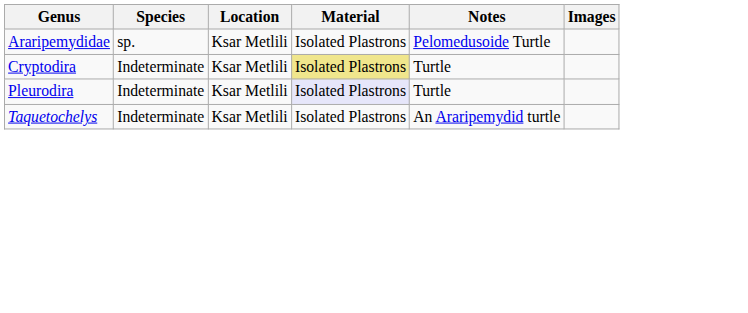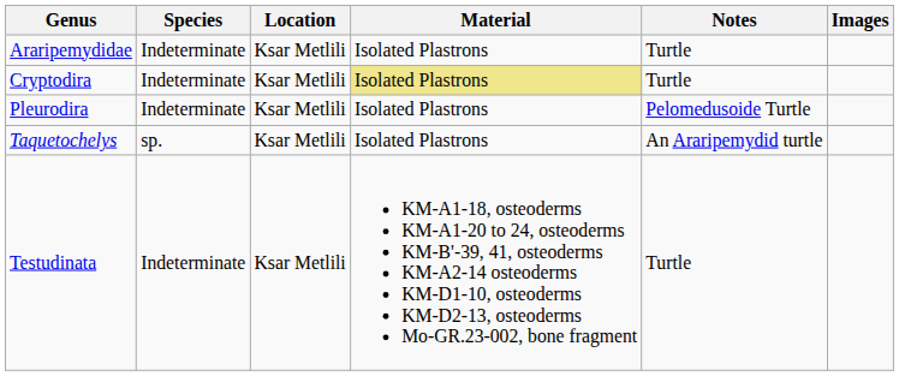Araripemydidae | Species: sp. -> Indeterminate
Araripemydidae | Notes: Pelomedusoide Turtle -> Turtle
Pleurodira | Material: lavender background -> no background
Pleurodira | Notes: Turtle -> Pelomedusoide Turtle
Taquetochelys | Species: Indeterminate -> sp.
+ row: Testudinata | Indeterminate | Ksar Metlili | KM-A1-18, osteoderms KM-A1-20 to 24, osteoderms KM-B'-39, 41, osteoderms KM-A2-14 osteoderms KM-D1-10, osteoderms KM-D2-13, osteoderms Mo-GR.23-002, bone fragment | Turtle
